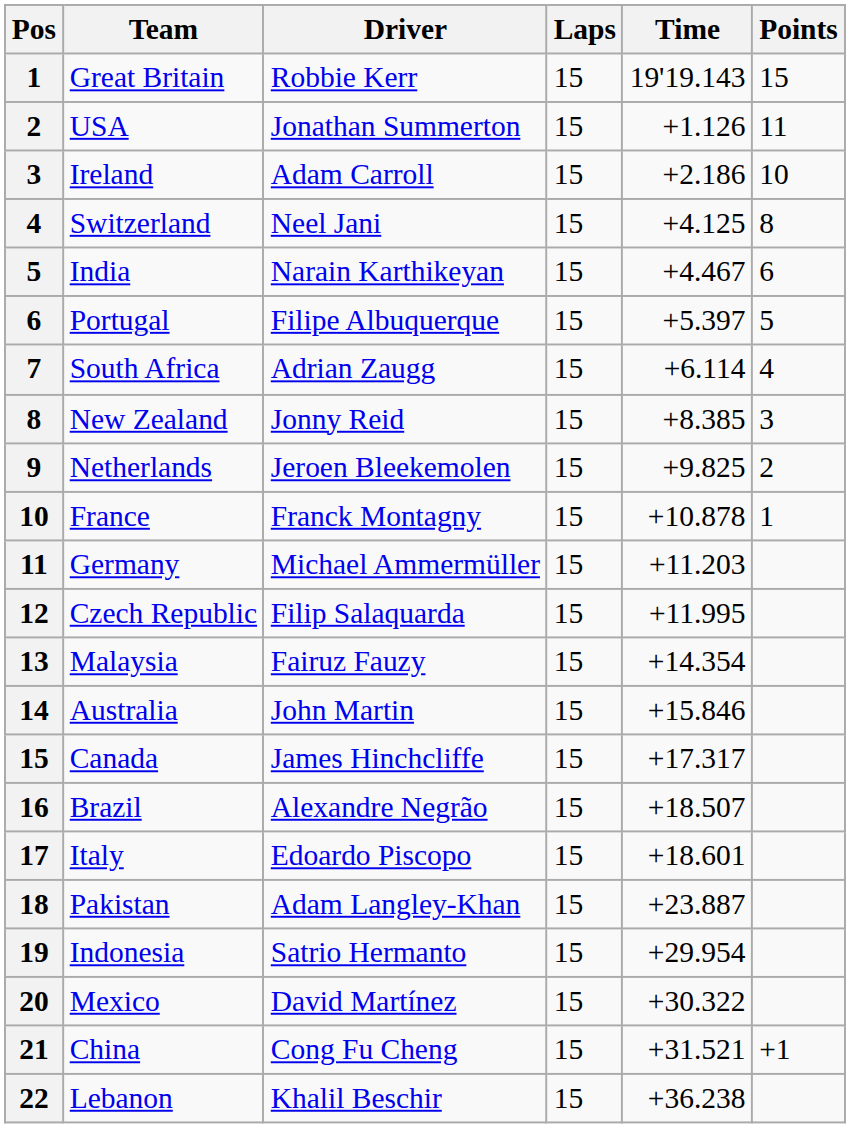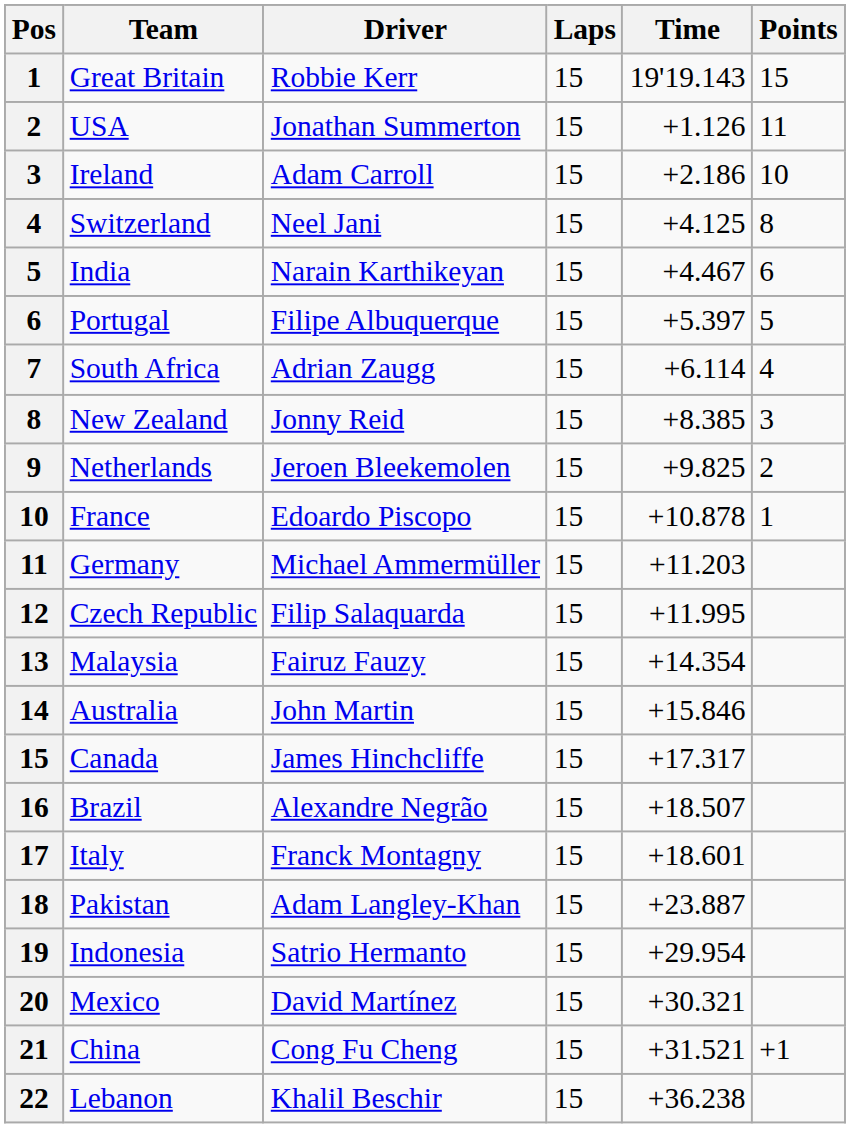France | Driver: Franck Montagny -> Edoardo Piscopo
Italy | Driver: Edoardo Piscopo -> Franck Montagny
Mexico | Time: +30.322 -> +30.321
